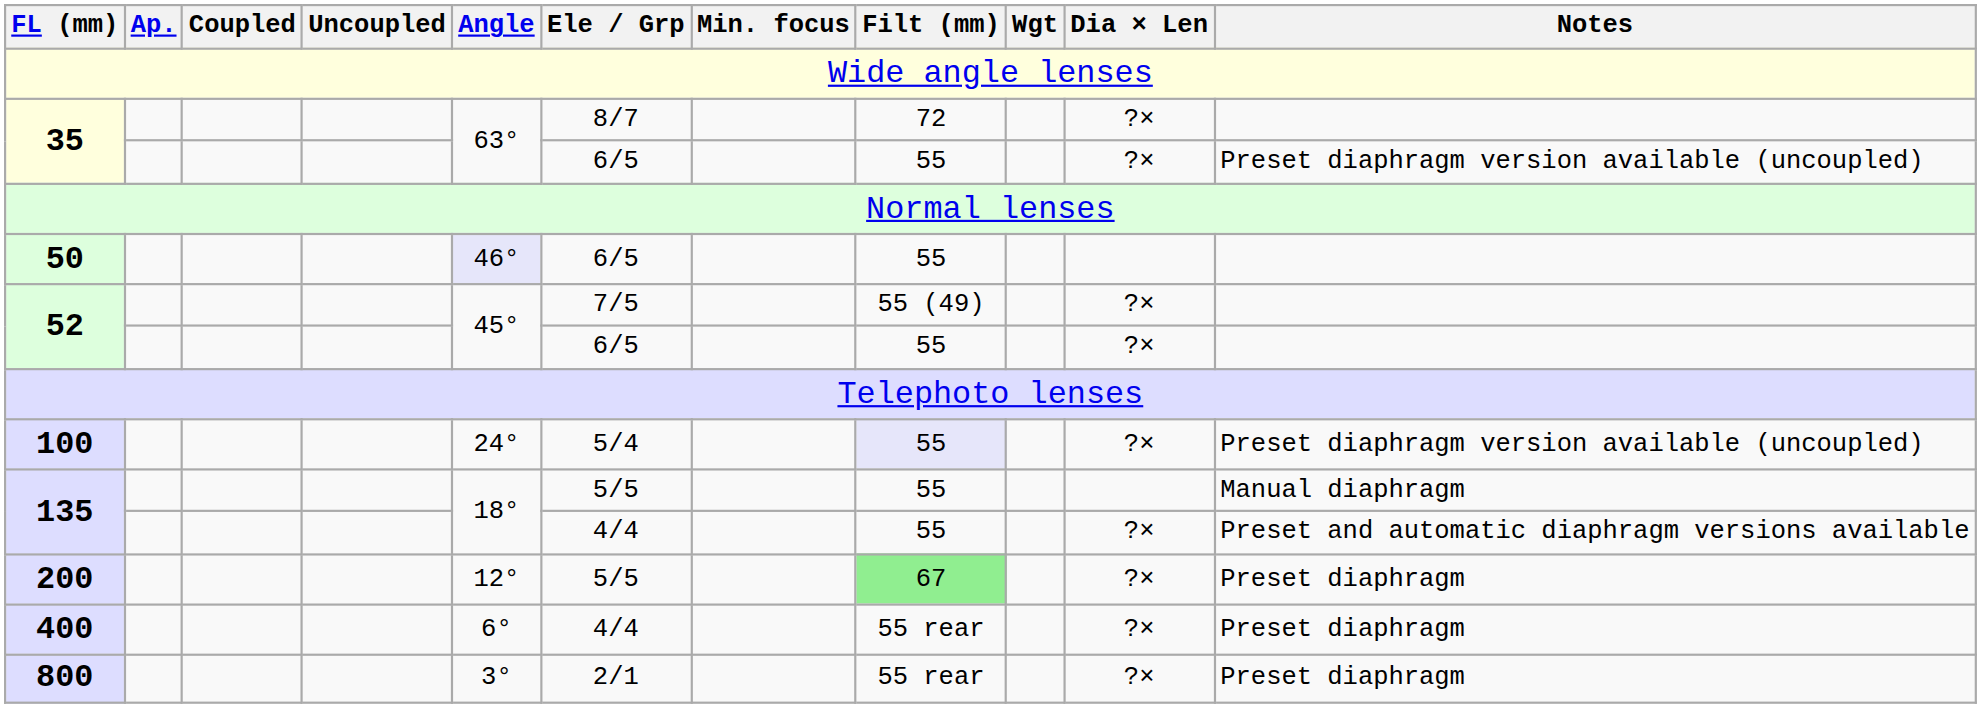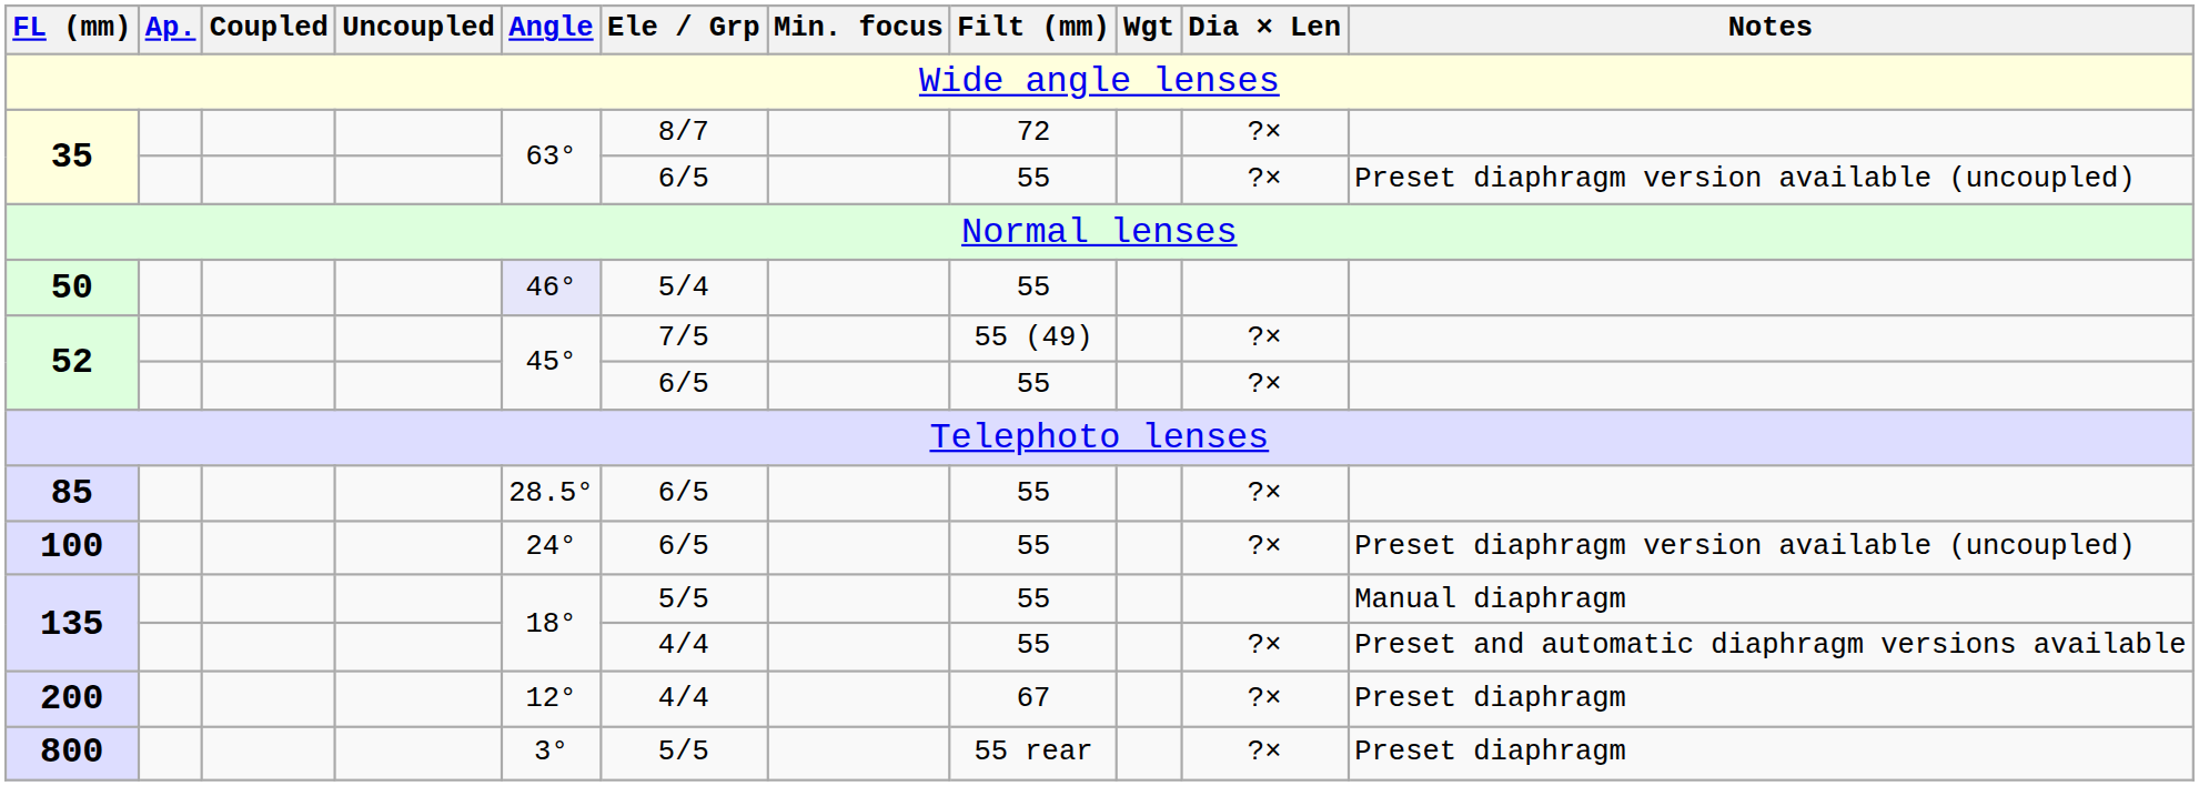50 | Ele / Grp: 6/5 -> 5/4
+ row: 85 | 28.5° | 6/5 | 55 | ?×
100 | Ele / Grp: 5/4 -> 6/5
100 | Filt (mm): lavender background -> no background
200 | Ele / Grp: 5/5 -> 4/4
200 | Filt (mm): lightgreen background -> no background
- row: 400 | 6° | 4/4 | 55 rear | ?× | Preset diaphragm
800 | Ele / Grp: 2/1 -> 5/5
